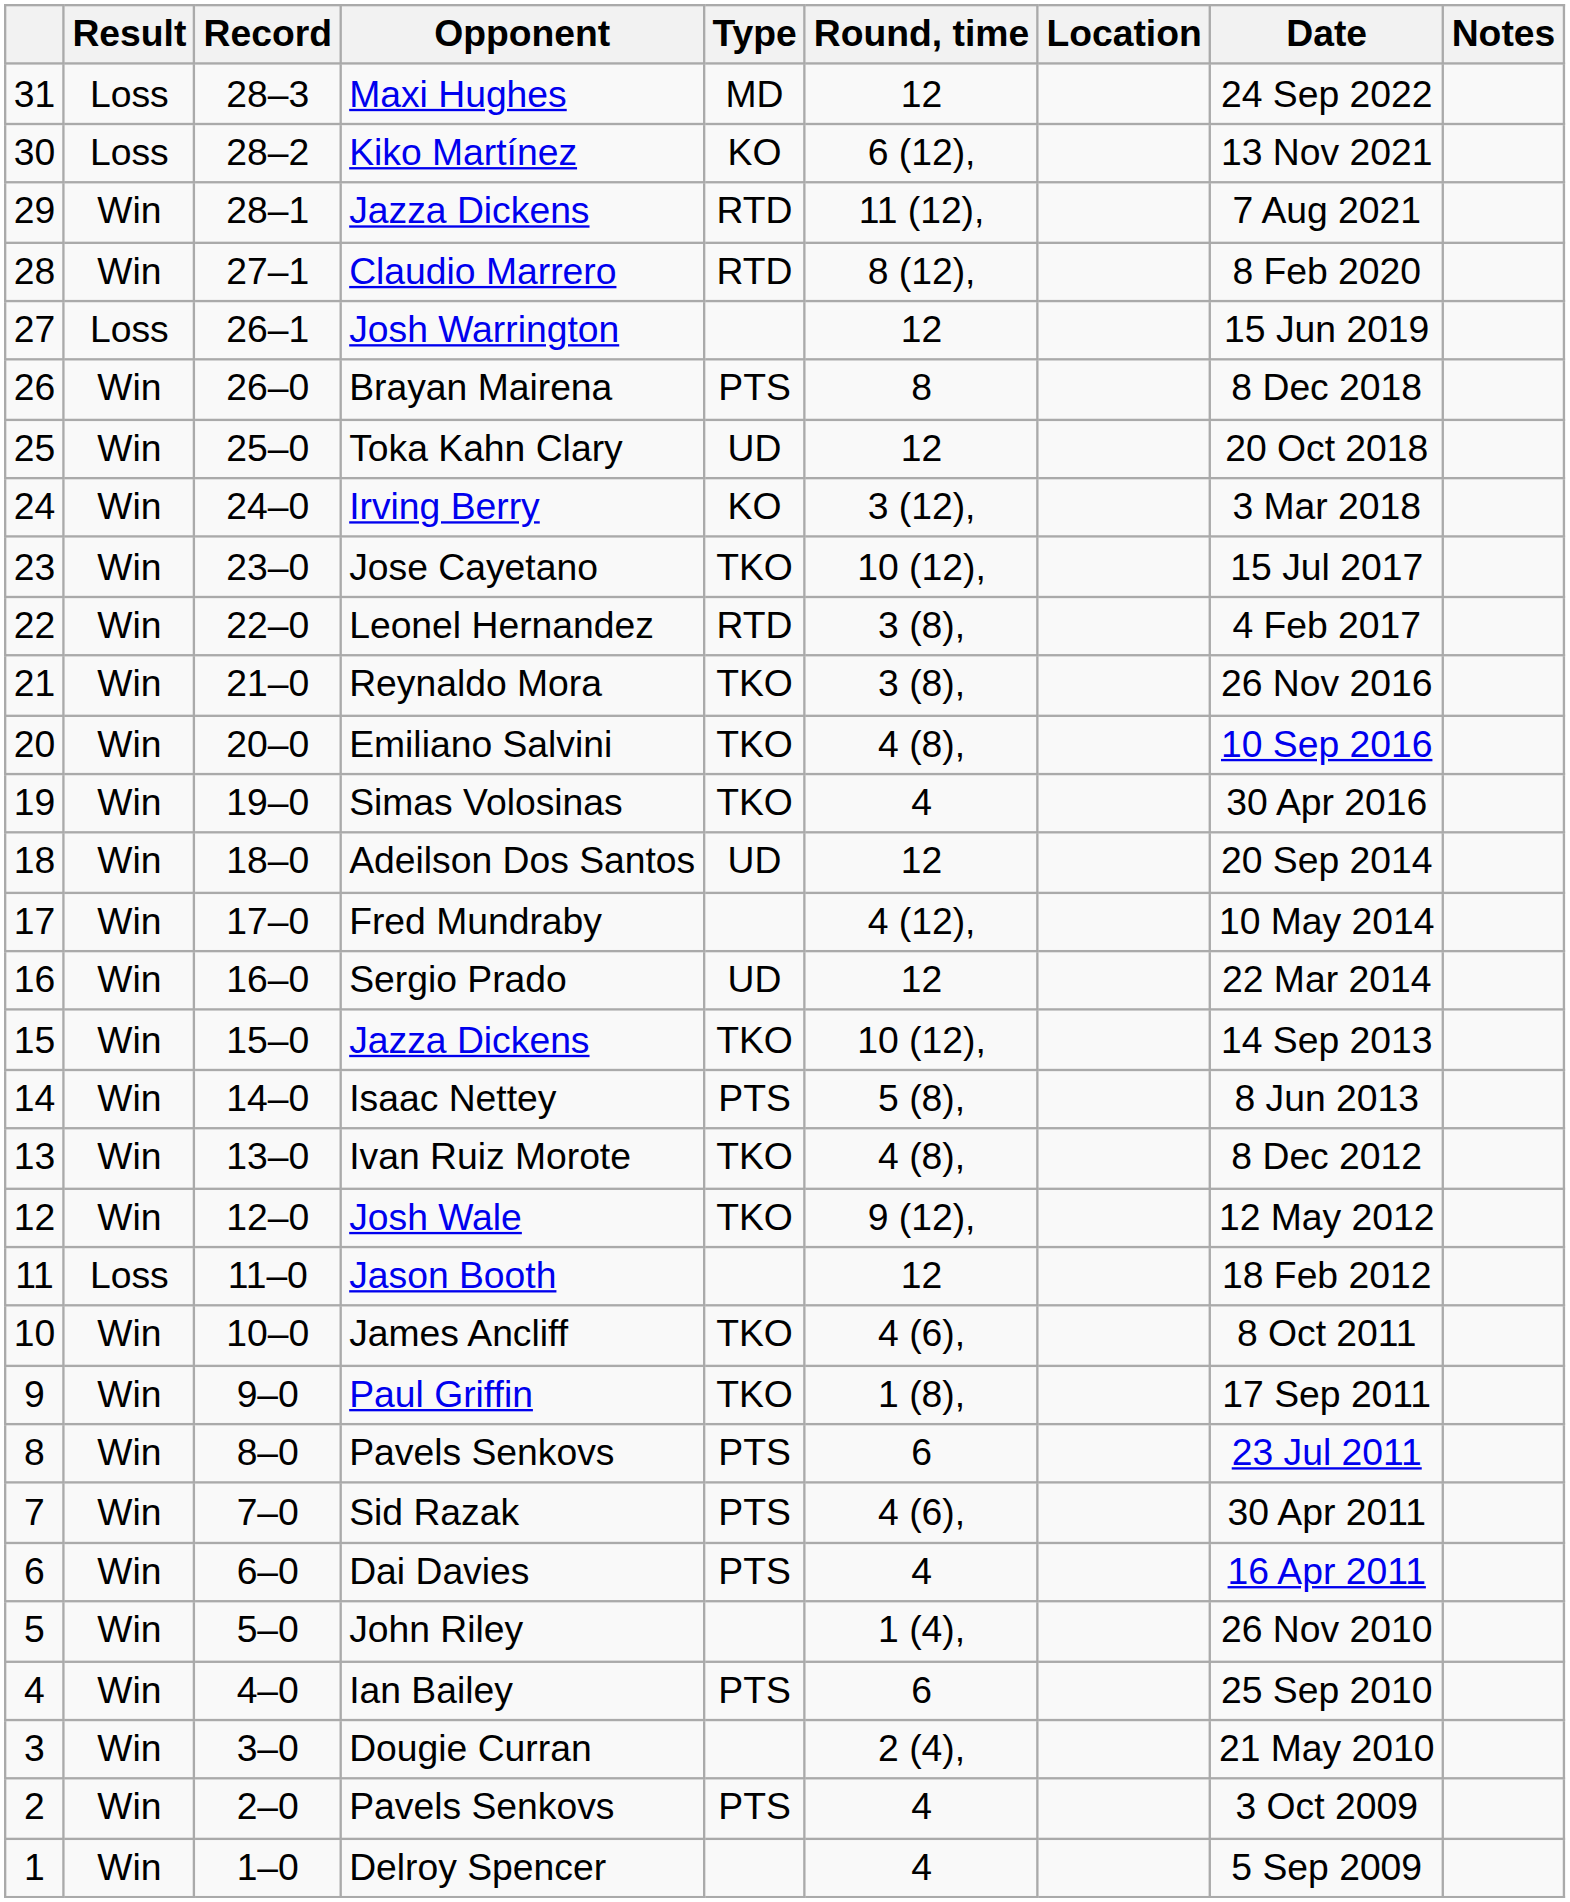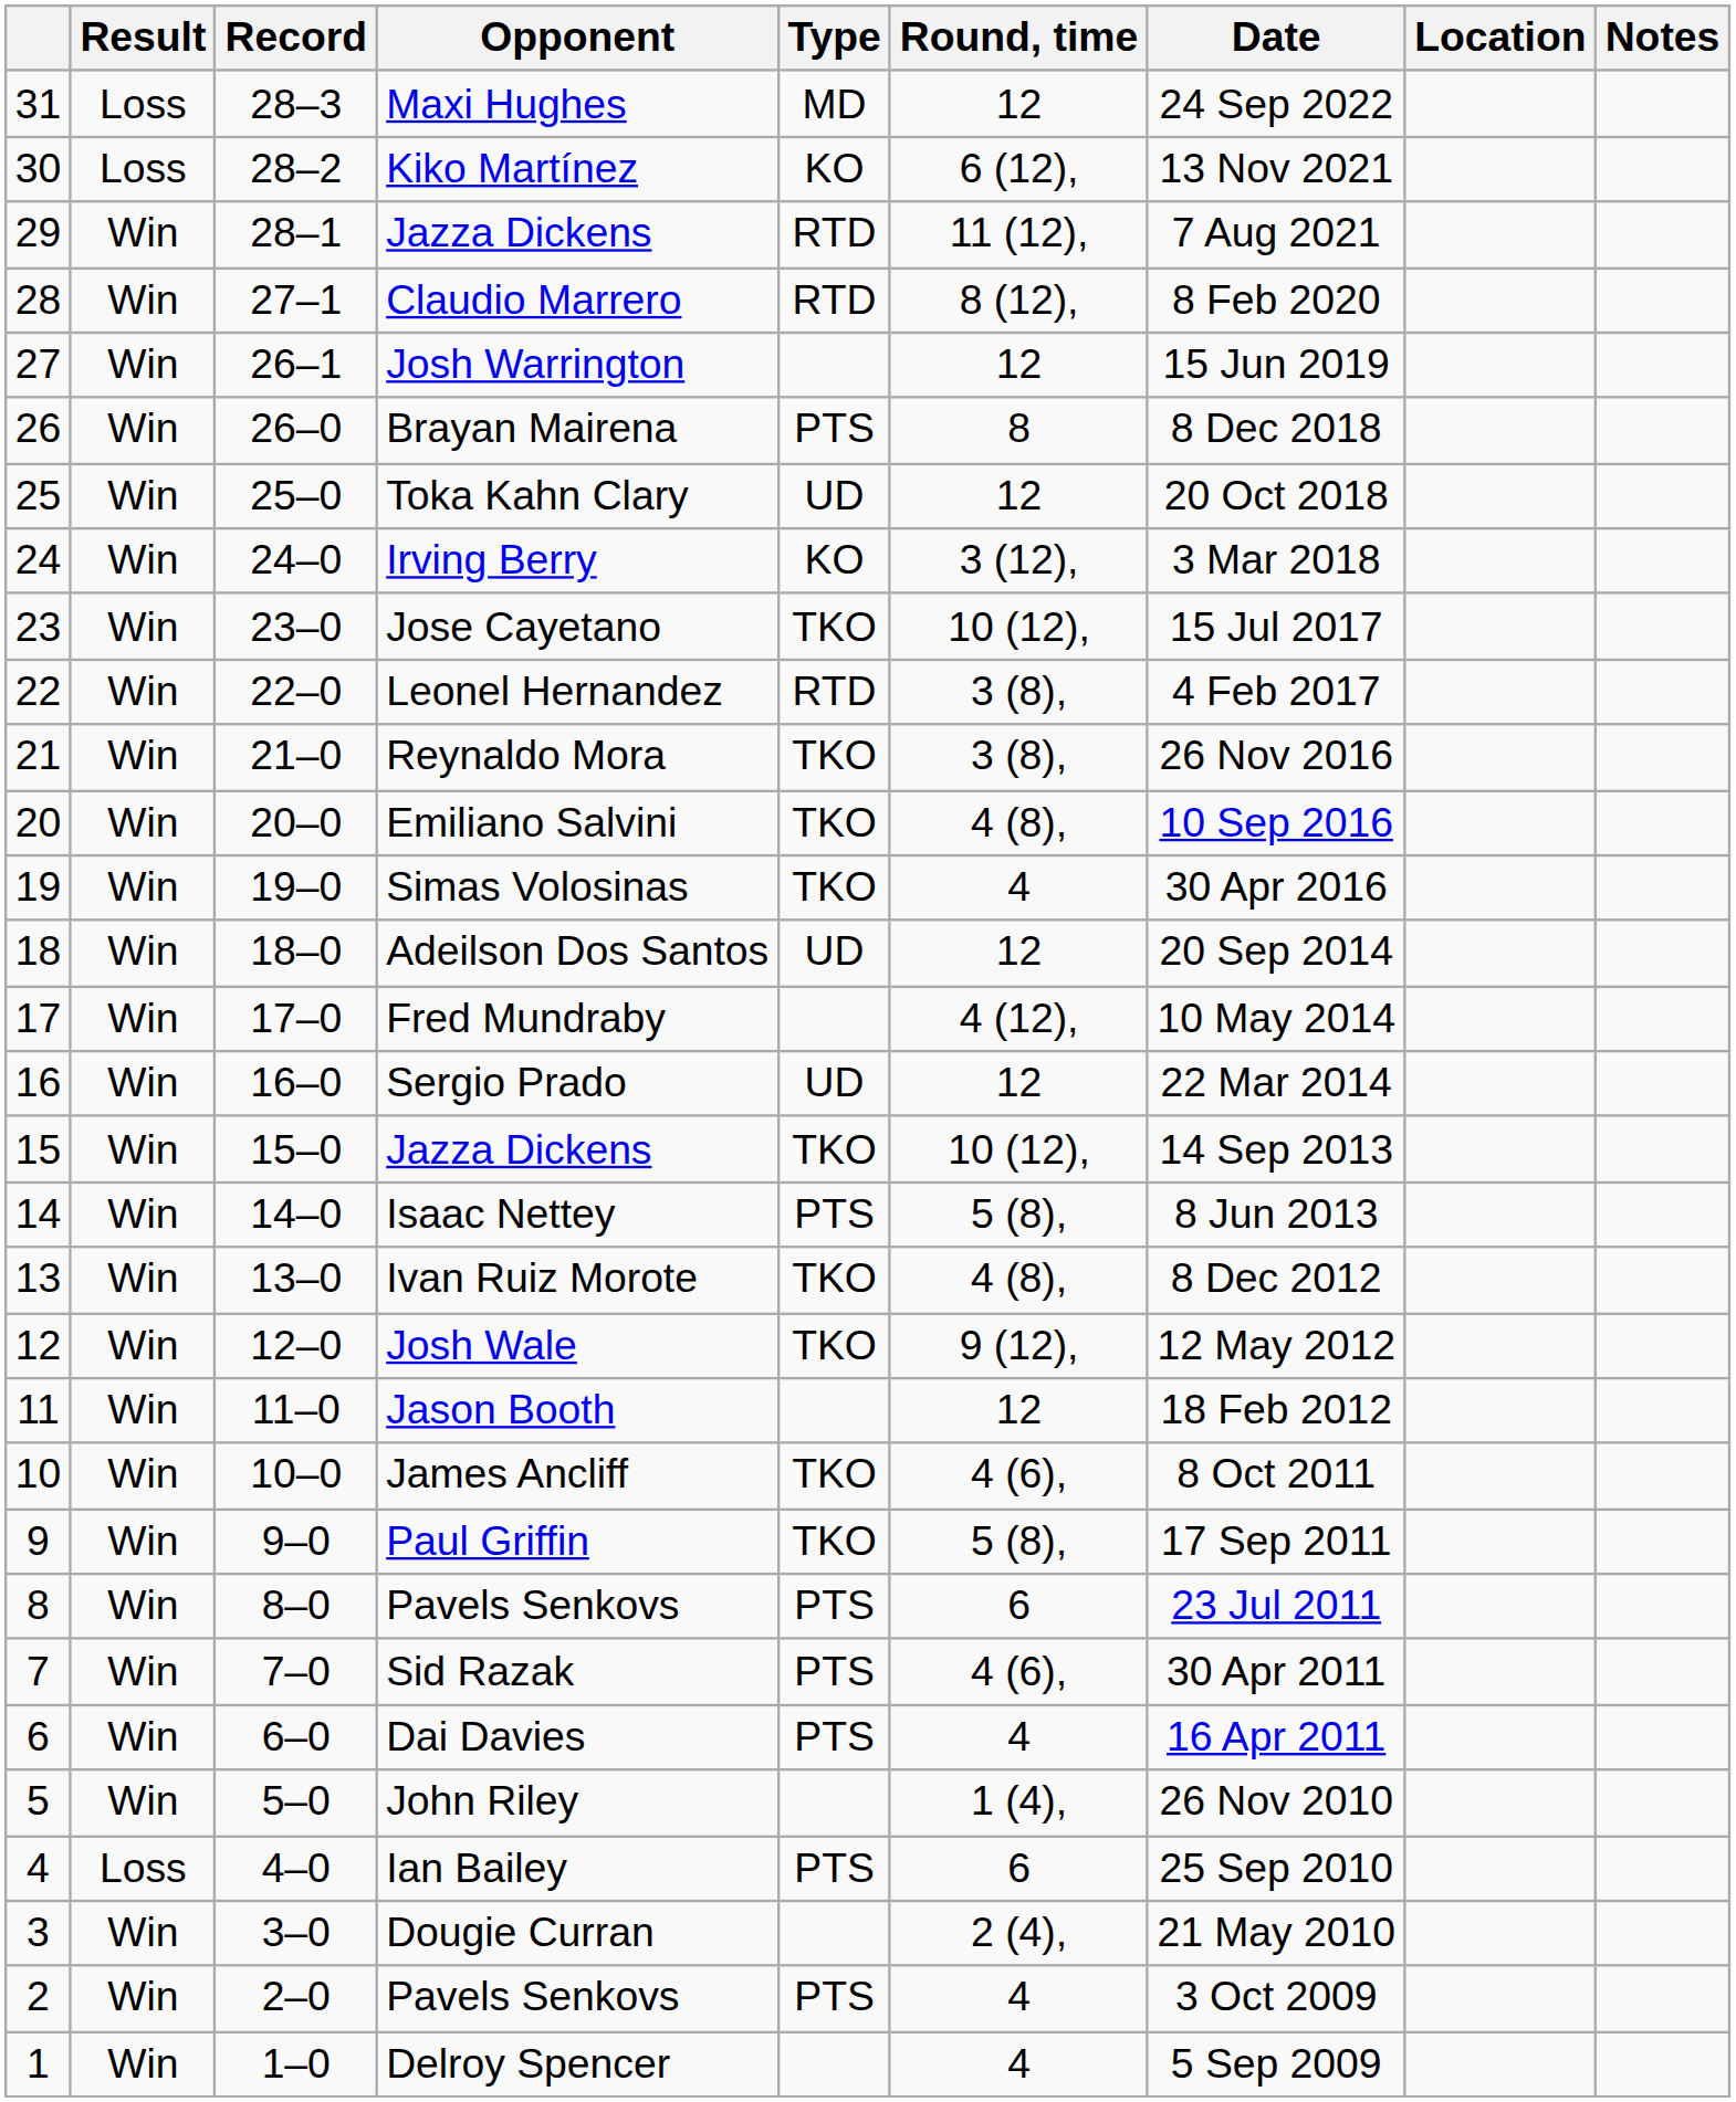columns swapped: Date <-> Location
Josh Warrington | Result: Loss -> Win
Jason Booth | Result: Loss -> Win
Paul Griffin | Round, time: 1 (8), -> 5 (8),
Ian Bailey | Result: Win -> Loss
